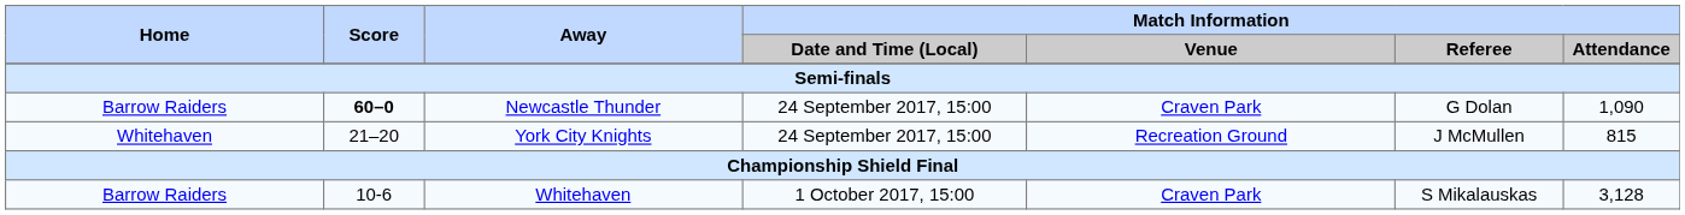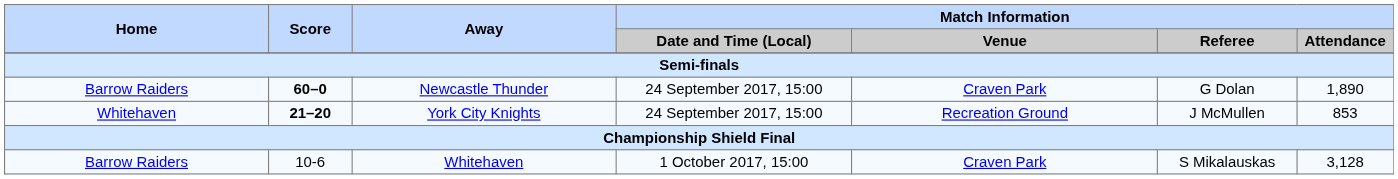Newcastle Thunder | Match Information / Attendance: 1,090 -> 1,890
York City Knights | Score: normal -> bold
York City Knights | Match Information / Attendance: 815 -> 853
